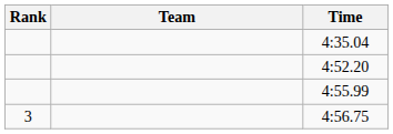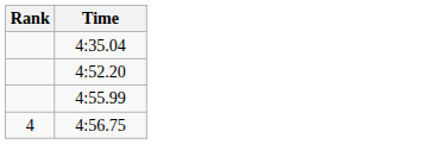- column: Team
4:56.75 | Rank: 3 -> 4
